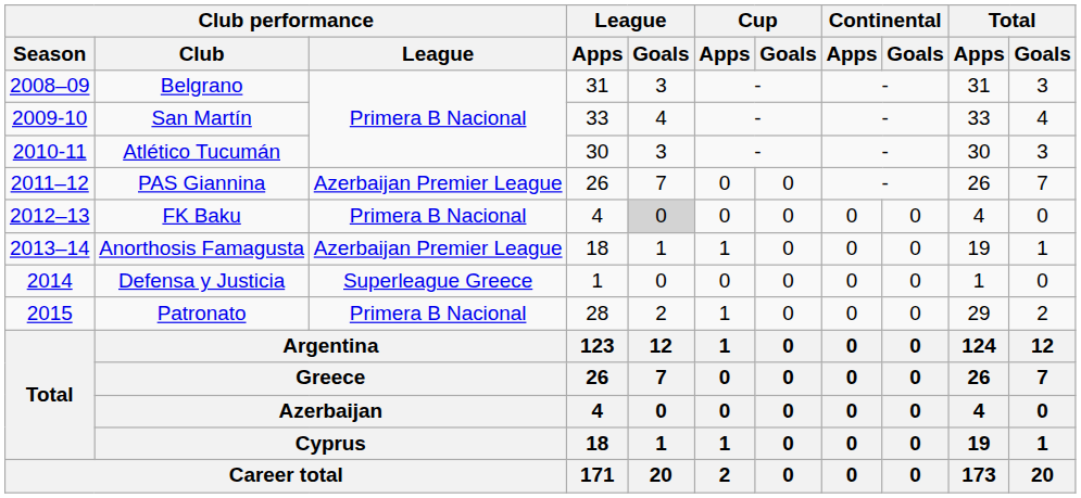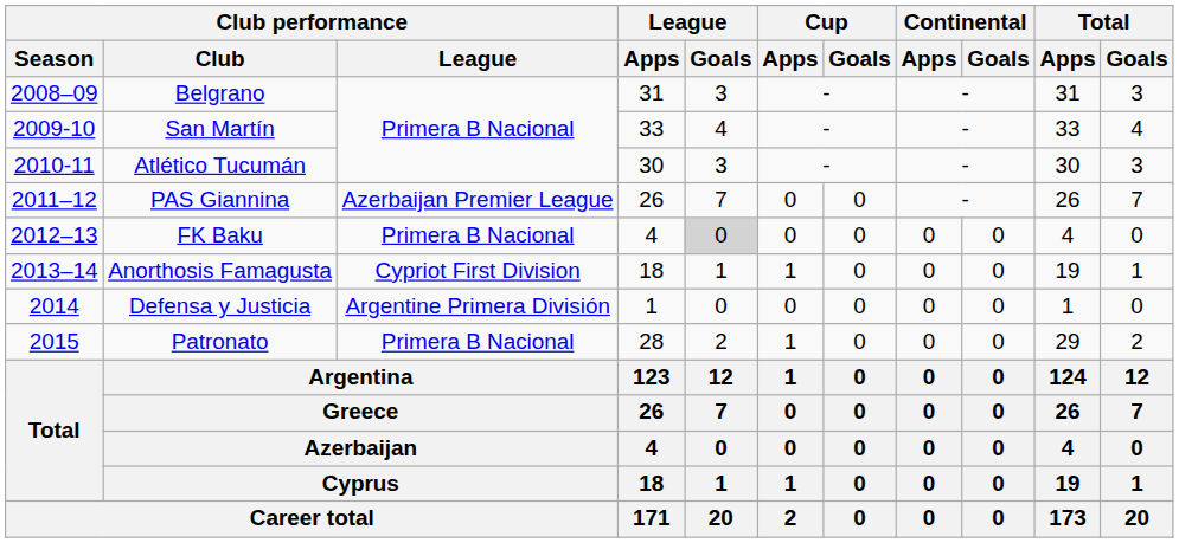Anorthosis Famagusta | Club performance / League: Azerbaijan Premier League -> Cypriot First Division
Defensa y Justicia | Club performance / League: Superleague Greece -> Argentine Primera División
